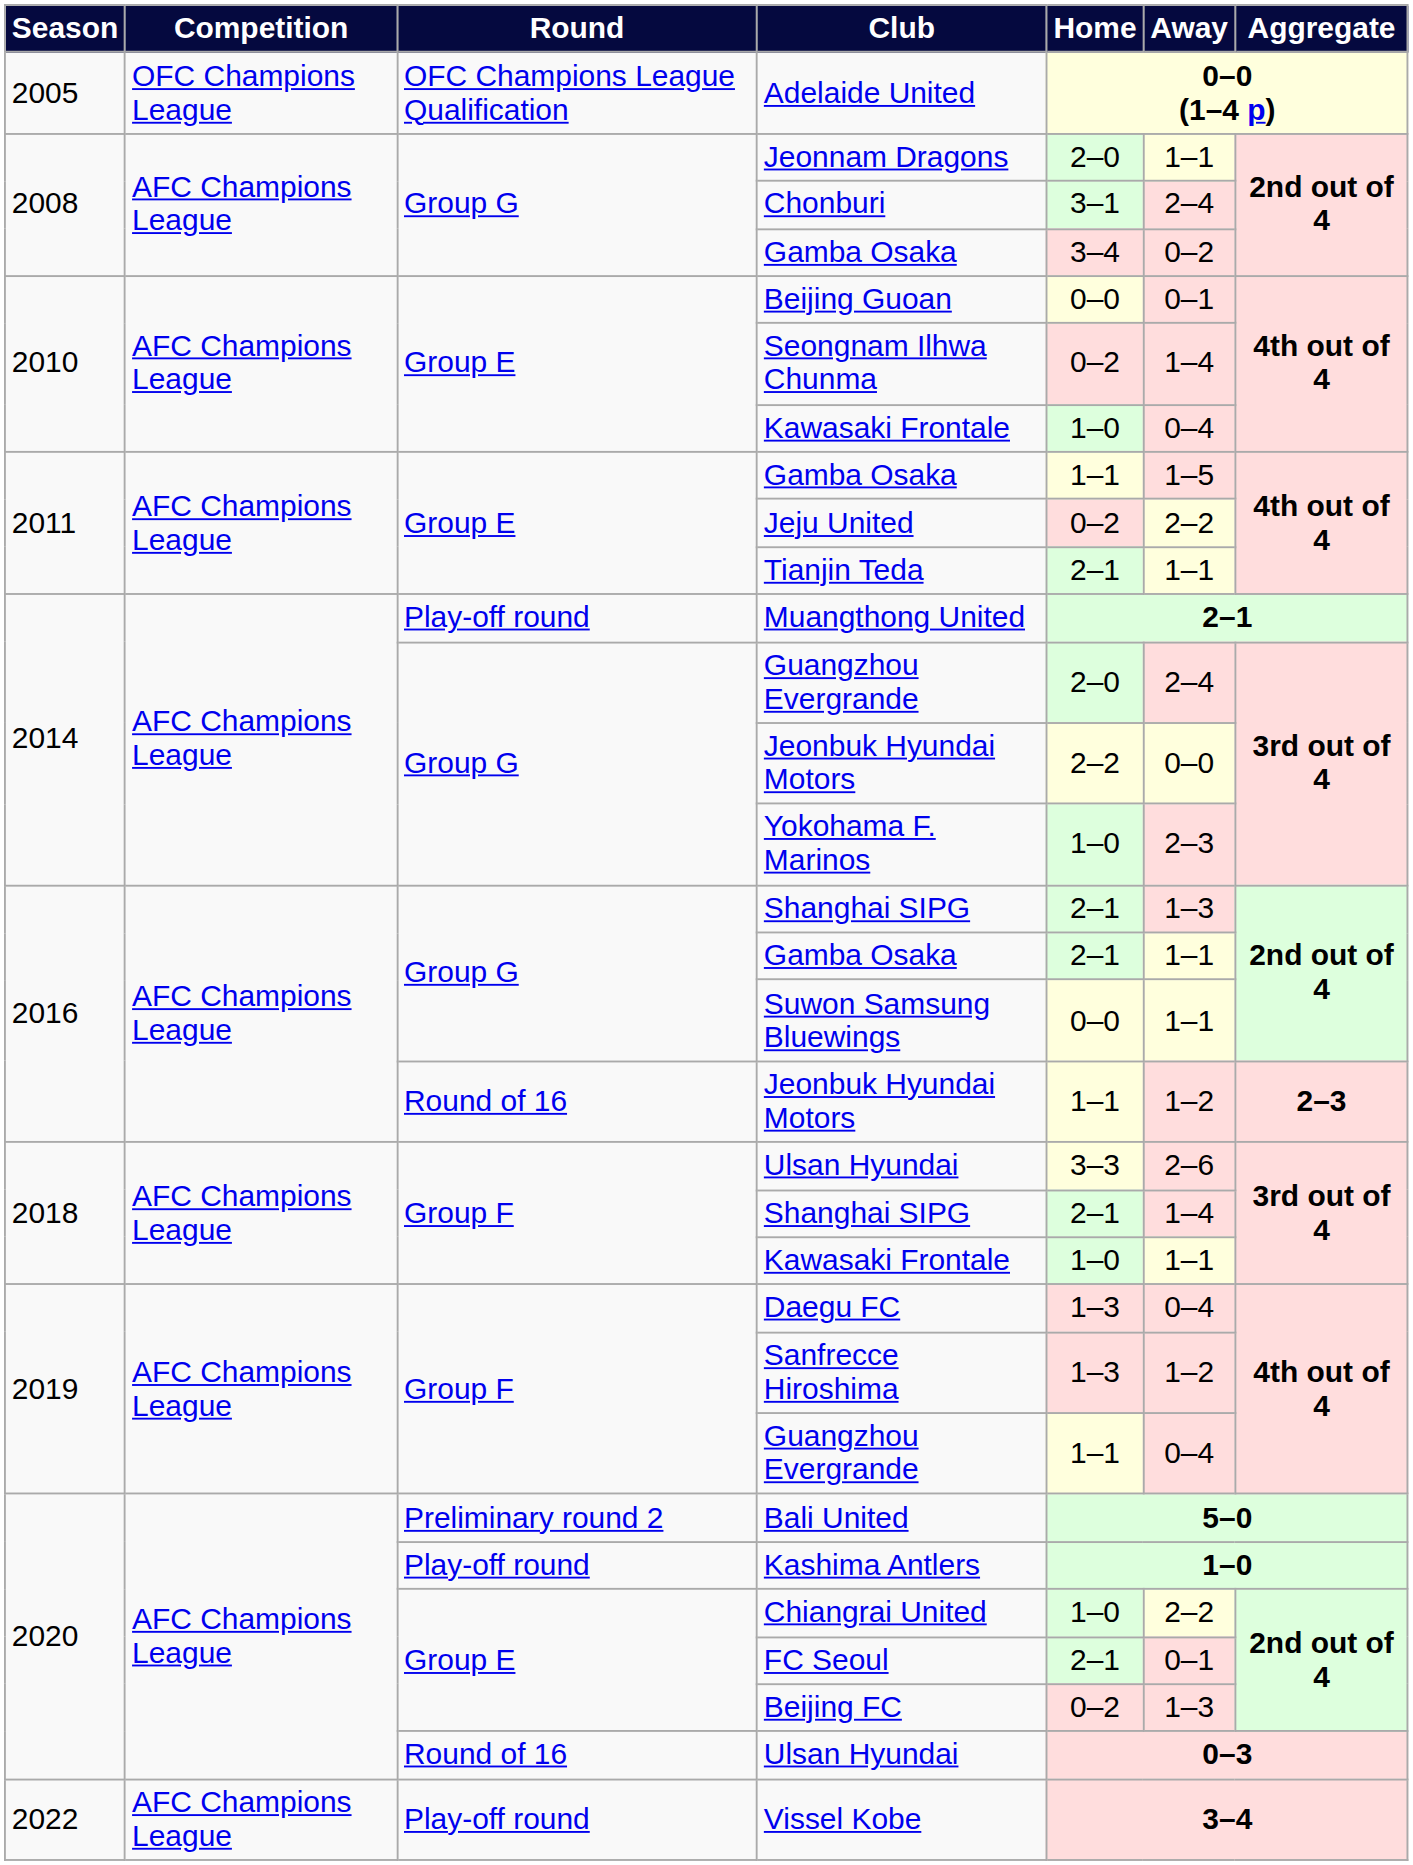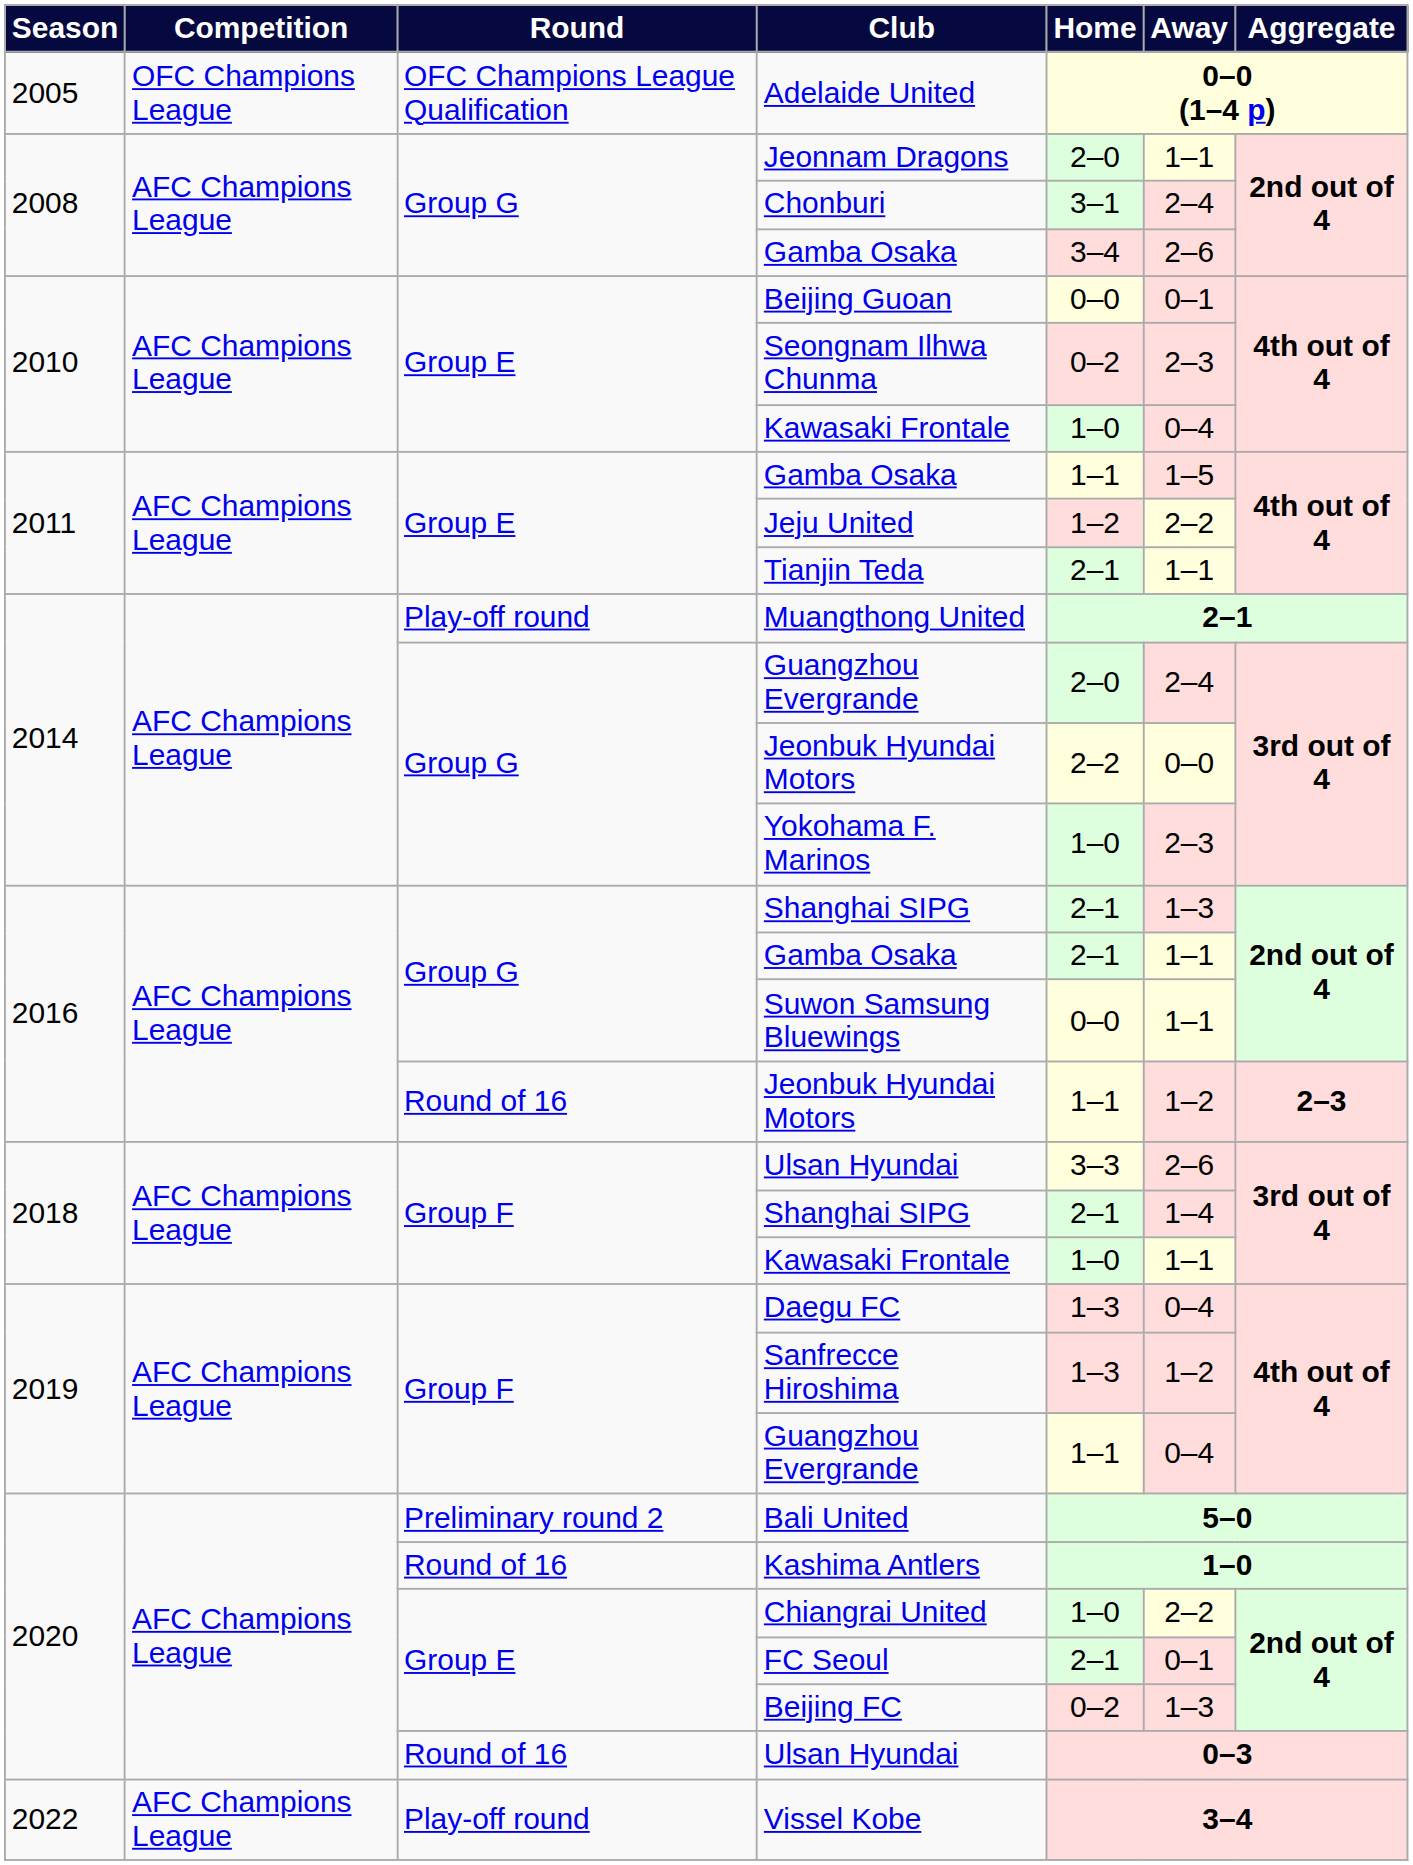2008 / Gamba Osaka | Away: 0–2 -> 2–6
Seongnam Ilhwa Chunma | Away: 1–4 -> 2–3
Jeju United | Home: 0–2 -> 1–2
Kashima Antlers | Round: Play-off round -> Round of 16
